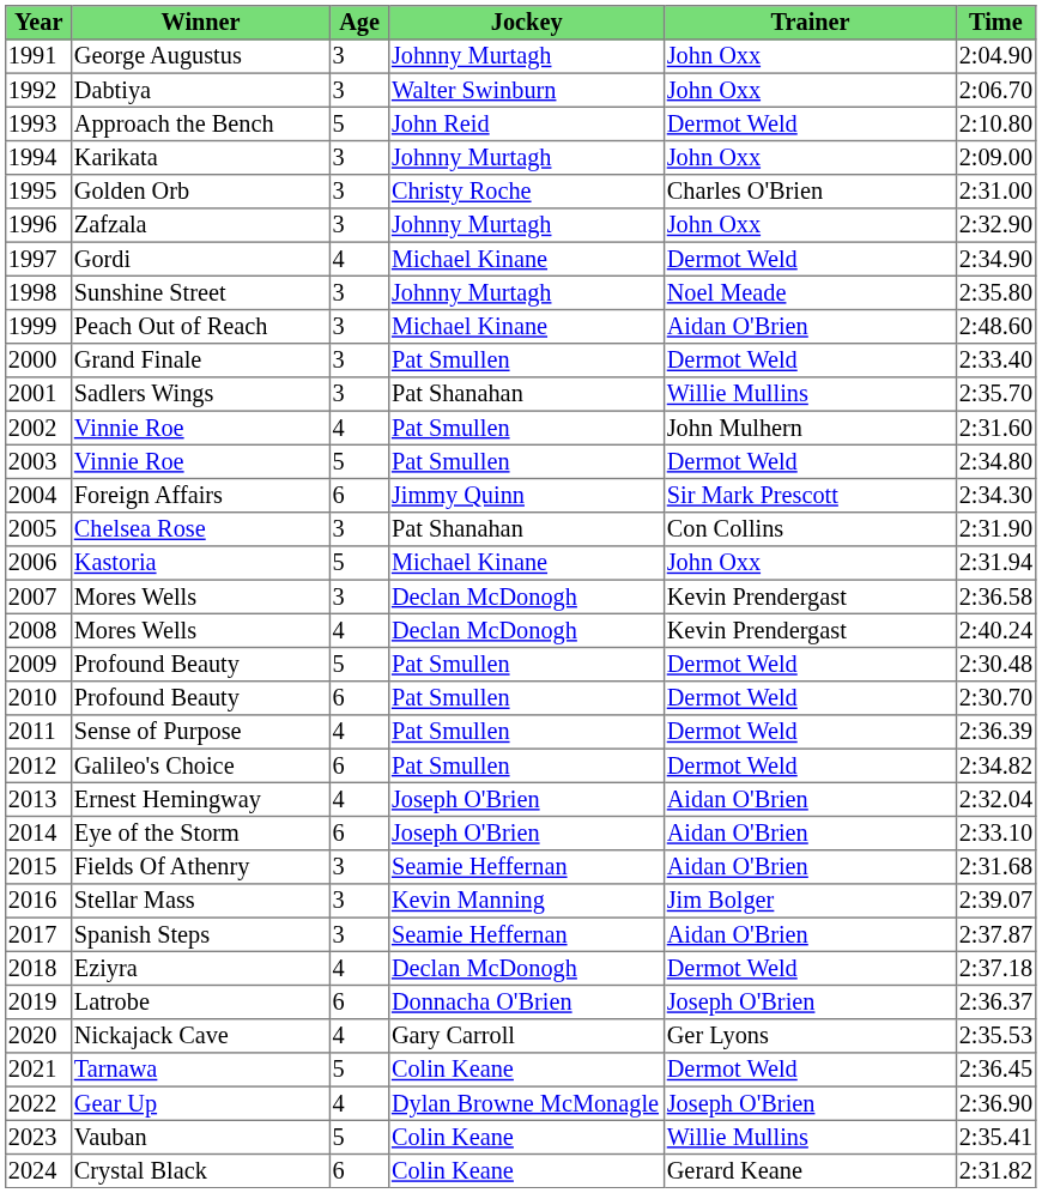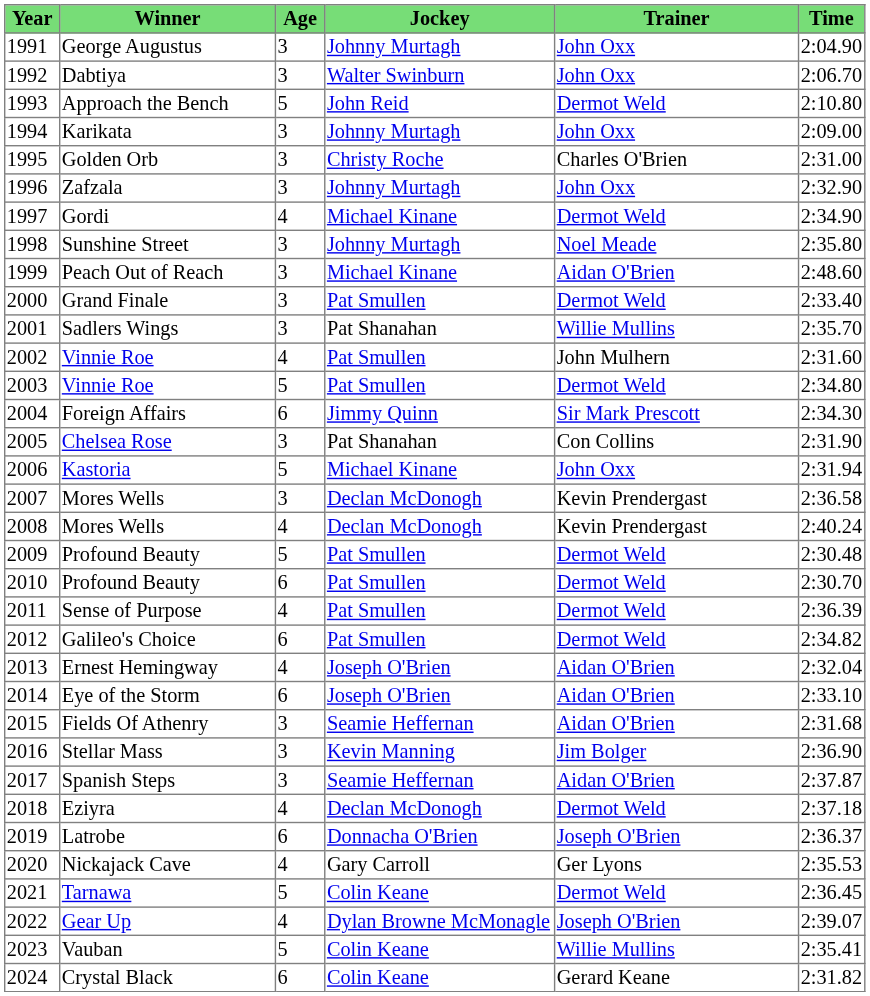Stellar Mass | Time: 2:39.07 -> 2:36.90
Gear Up | Time: 2:36.90 -> 2:39.07
